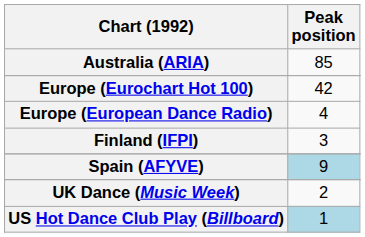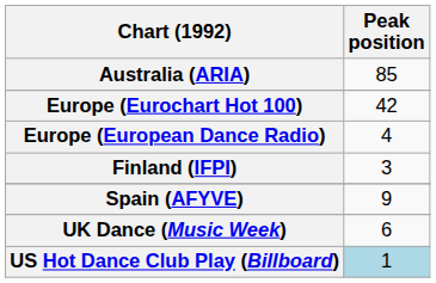Spain (AFYVE) | Peak position: lightblue background -> no background
UK Dance (Music Week) | Peak position: 2 -> 6
